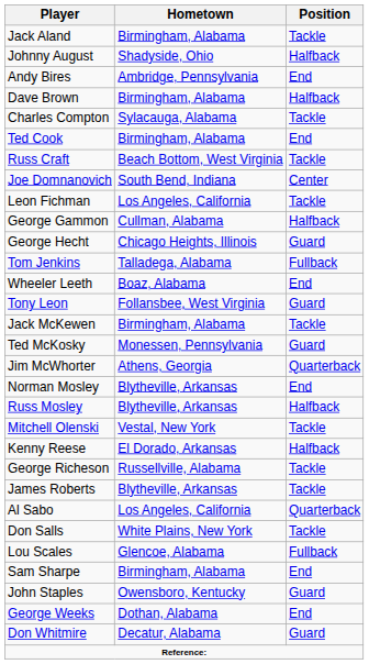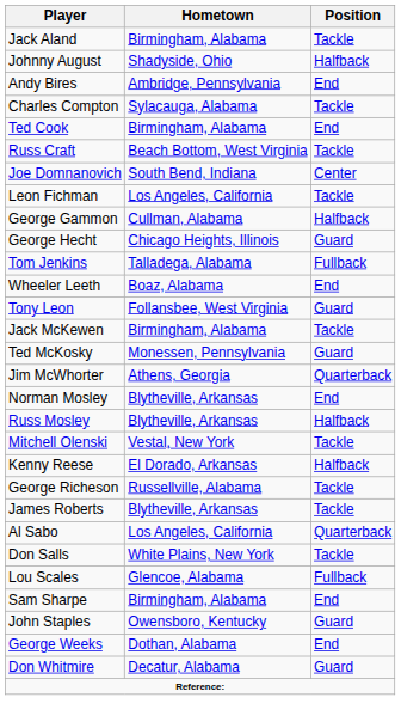- row: Dave Brown | Birmingham, Alabama | Halfback
